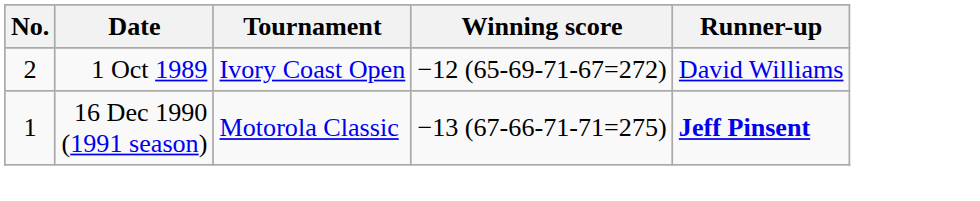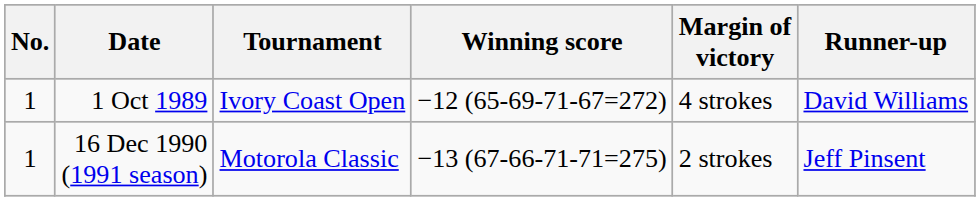+ column: Margin of victory | 4 strokes | 2 strokes
1 Oct 1989 | No.: 2 -> 1
16 Dec 1990 (1991 season) | Runner-up: bold -> normal
